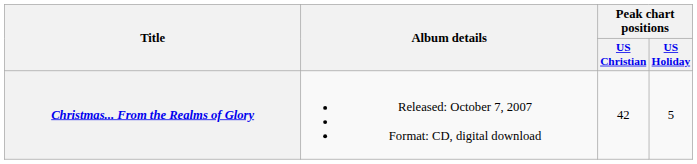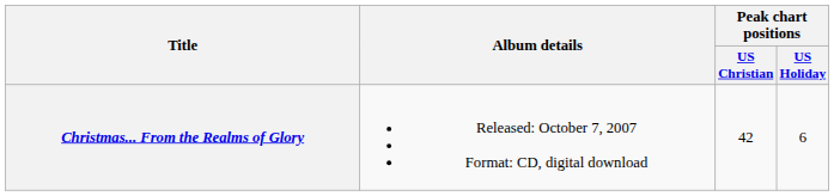Christmas... From the Realms of Glory | Peak chart positions / US Holiday: 5 -> 6
